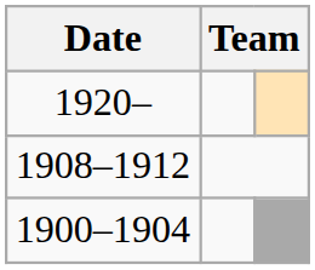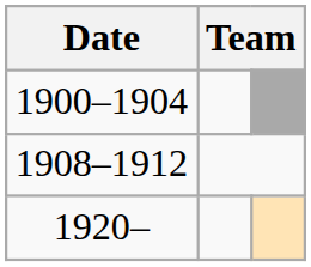rows swapped: 1900–1904 <-> 1920–
